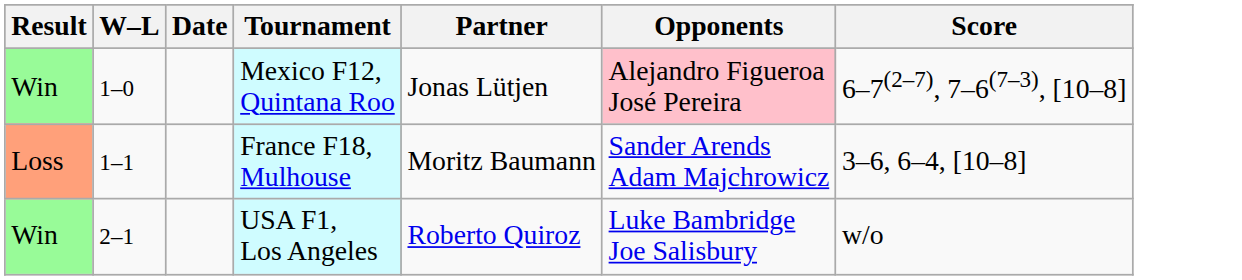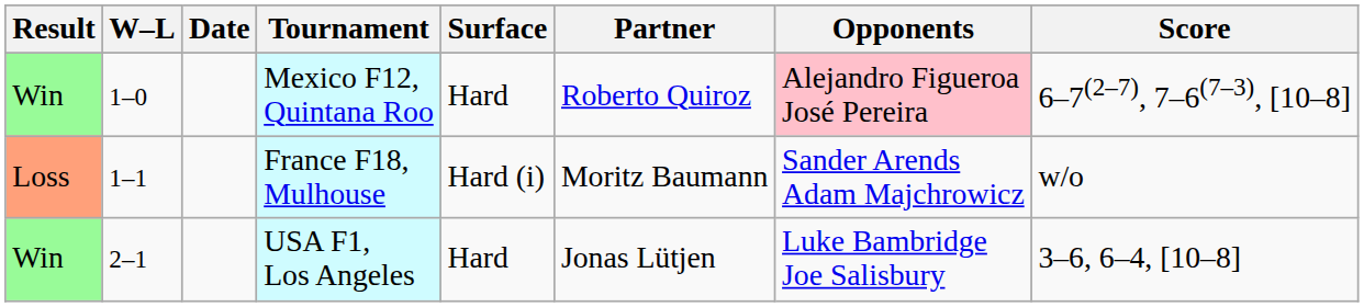+ column: Surface | Hard | Hard (i) | Hard
Mexico F12, Quintana Roo | Partner: Jonas Lütjen -> Roberto Quiroz
France F18, Mulhouse | Score: 3–6, 6–4, [10–8] -> w/o
USA F1, Los Angeles | Partner: Roberto Quiroz -> Jonas Lütjen
USA F1, Los Angeles | Score: w/o -> 3–6, 6–4, [10–8]
